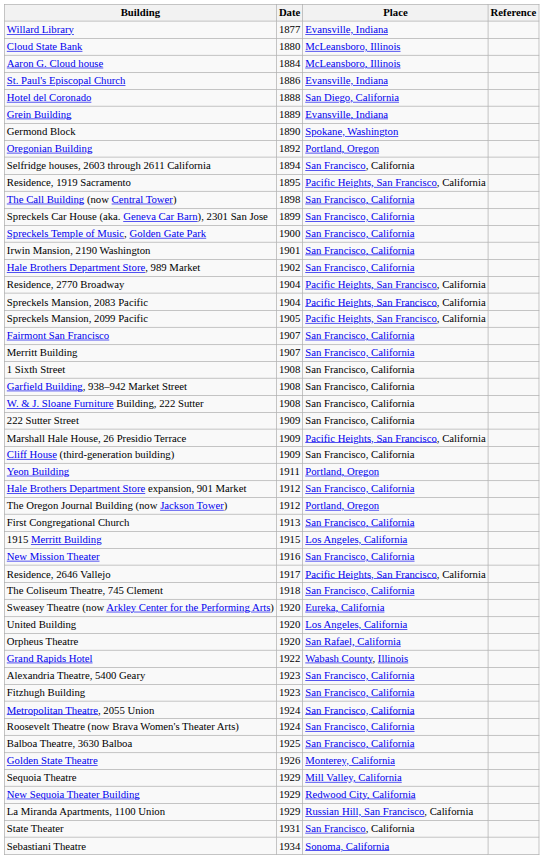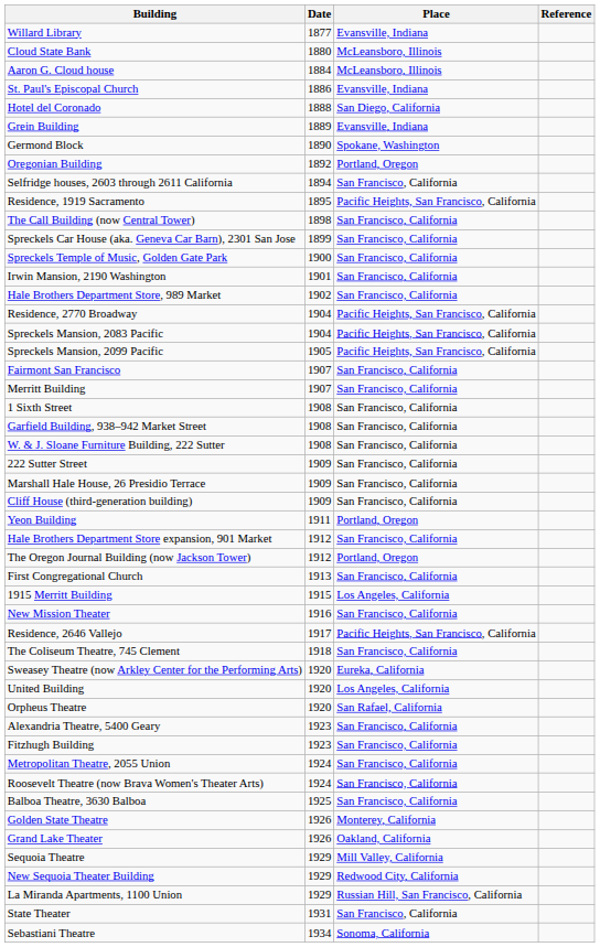Marshall Hale House, 26 Presidio Terrace | Place: Pacific Heights, San Francisco, California -> San Francisco, California
- row: Grand Rapids Hotel | 1922 | Wabash County, Illinois
+ row: Grand Lake Theater | 1926 | Oakland, California
